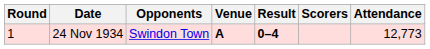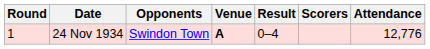24 Nov 1934 | Result: bold -> normal
24 Nov 1934 | Attendance: 12,773 -> 12,776
